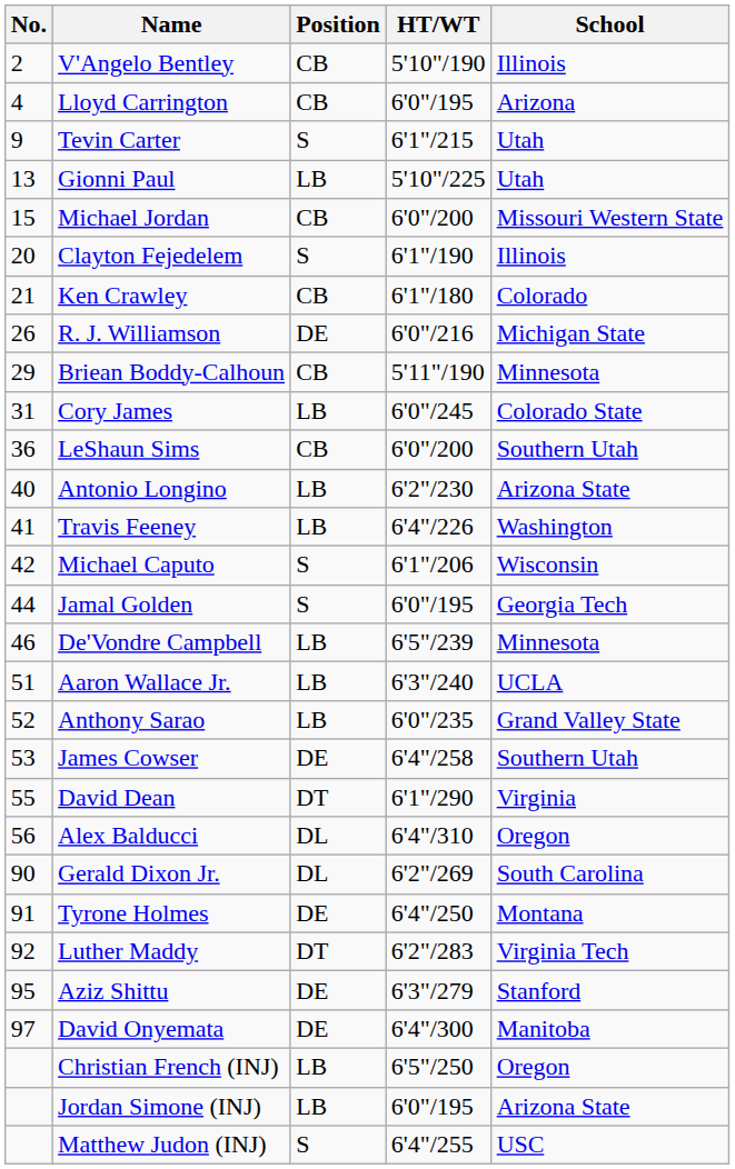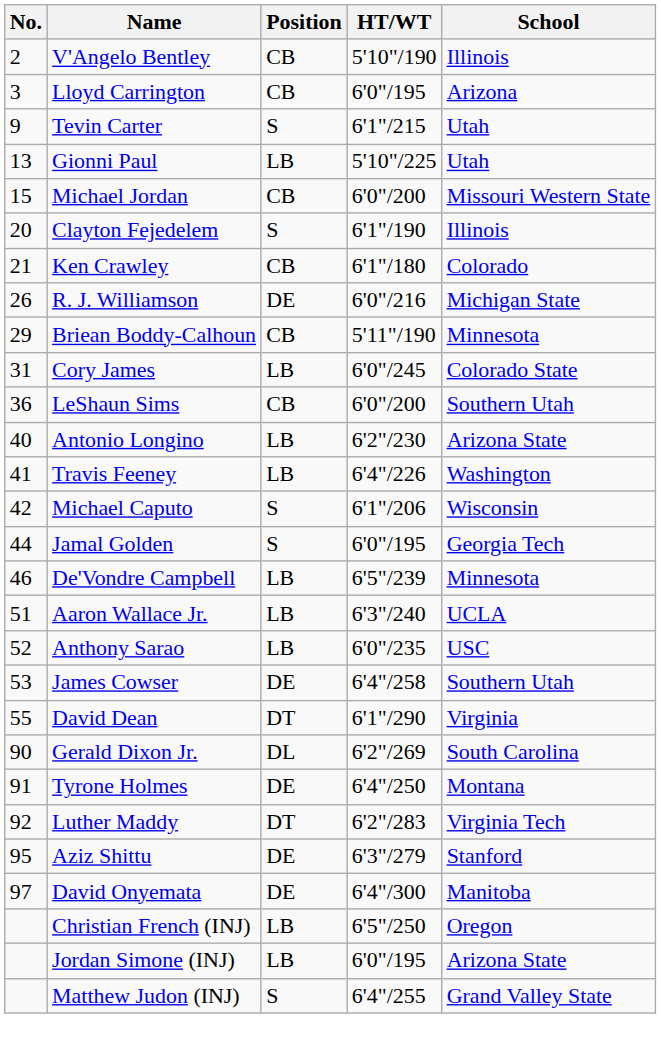Lloyd Carrington | No.: 4 -> 3
Anthony Sarao | School: Grand Valley State -> USC
- row: 56 | Alex Balducci | DL | 6'4"/310 | Oregon
Matthew Judon (INJ) | School: USC -> Grand Valley State
